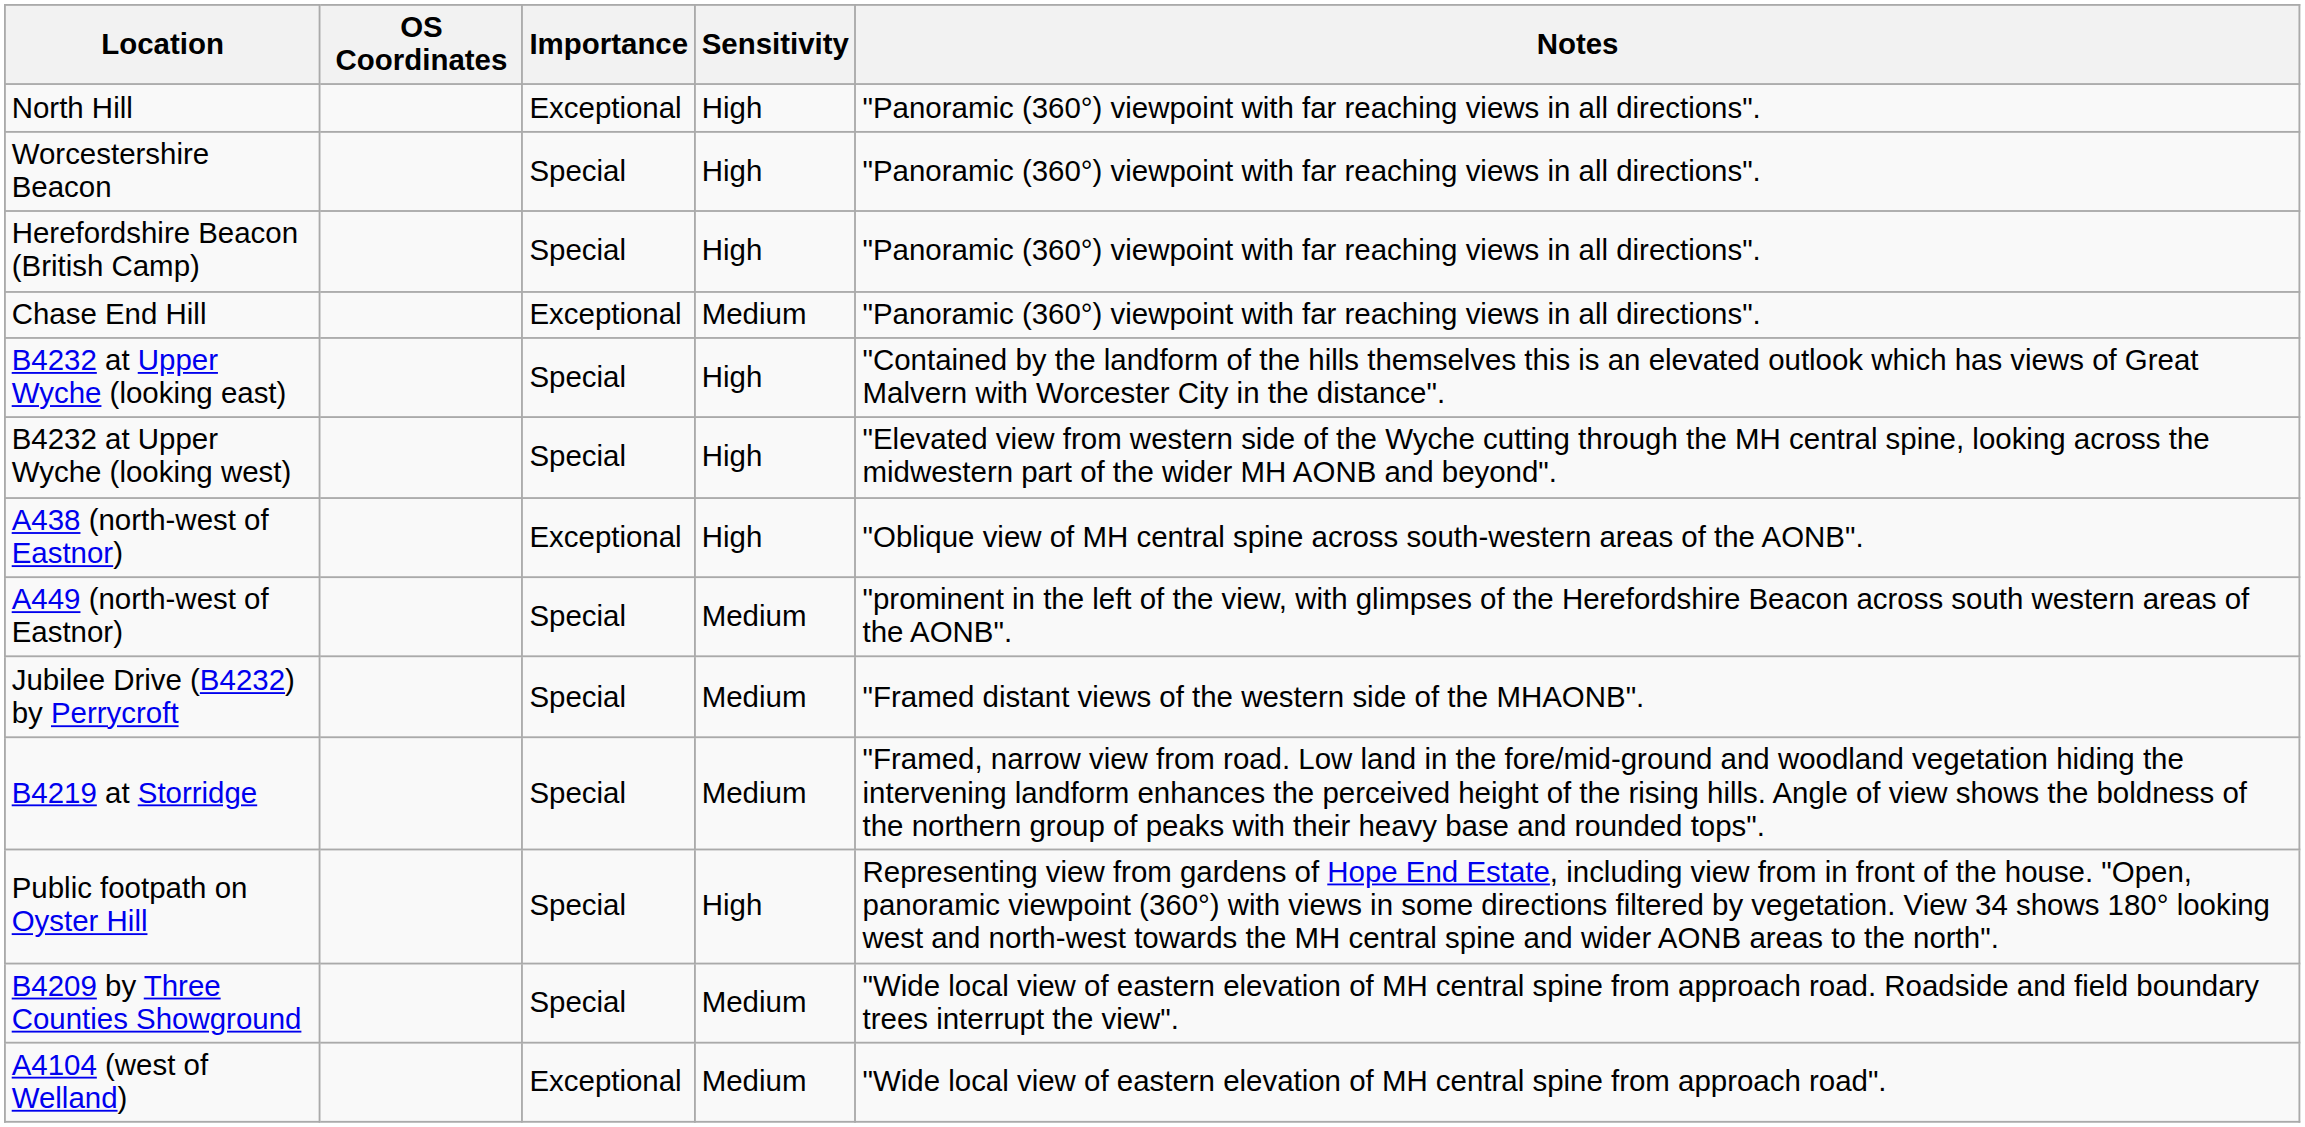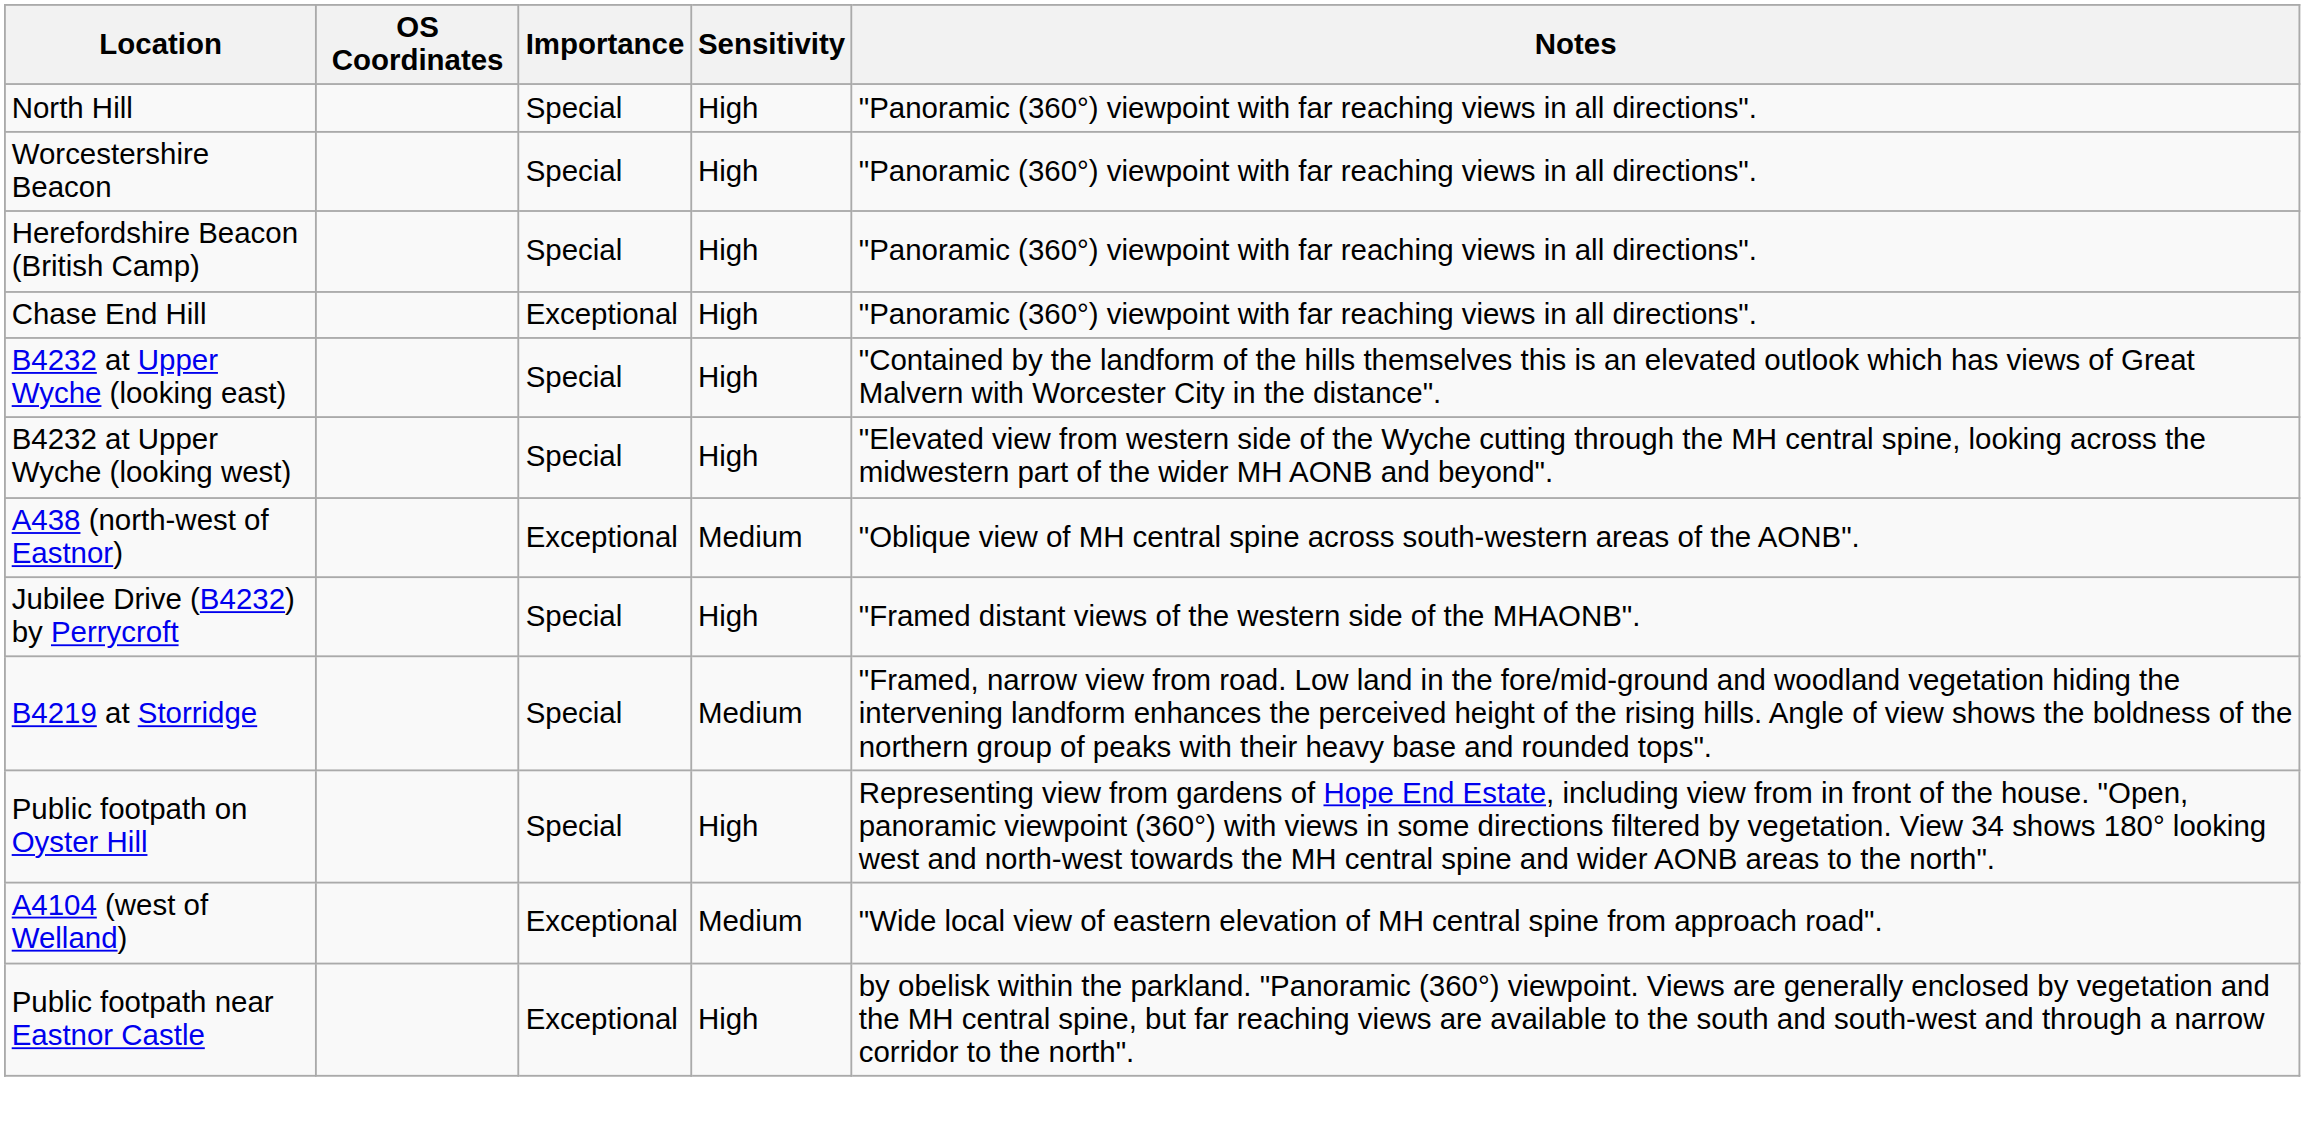North Hill | Importance: Exceptional -> Special
Chase End Hill | Sensitivity: Medium -> High
A438 (north-west of Eastnor) | Sensitivity: High -> Medium
- row: A449 (north-west of Eastnor) | Special | Medium | "prominent in the left of the view, with glimpses of the Herefordshire Beacon across south western areas of the AONB".
Jubilee Drive (B4232) by Perrycroft | Sensitivity: Medium -> High
- row: B4209 by Three Counties Showground | Special | Medium | "Wide local view of eastern elevation of MH central spine from approach road. Roadside and field boundary trees interrupt the view".
+ row: Public footpath near Eastnor Castle | Exceptional | High | by obelisk within the parkland. "Panoramic (360°) viewpoint. Views are generally enclosed by vegetation and the MH central spine, but far reaching views are available to the south and south-west and through a narrow corridor to the north".
